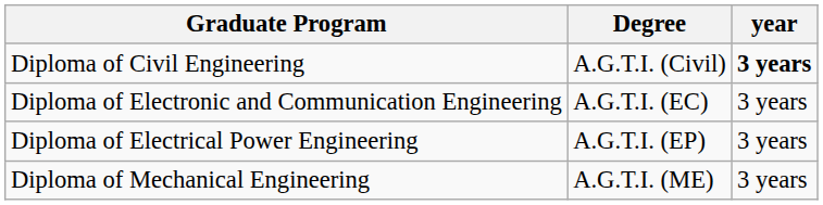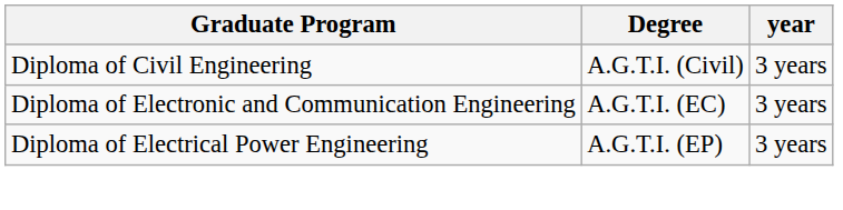Diploma of Civil Engineering | year: bold -> normal
- row: Diploma of Mechanical Engineering | A.G.T.I. (ME) | 3 years
